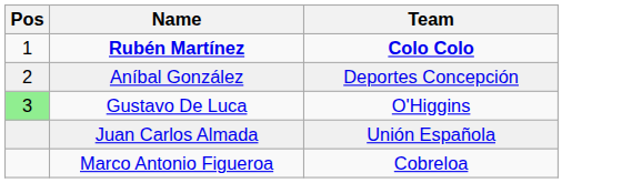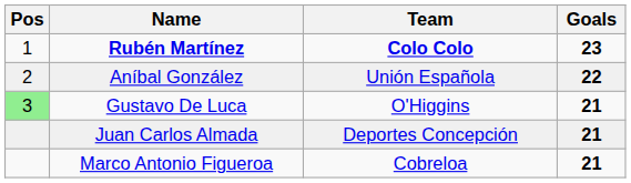+ column: Goals | 23 | 22 | 21 | 21 | 21
Aníbal González | Team: Deportes Concepción -> Unión Española
Juan Carlos Almada | Team: Unión Española -> Deportes Concepción
